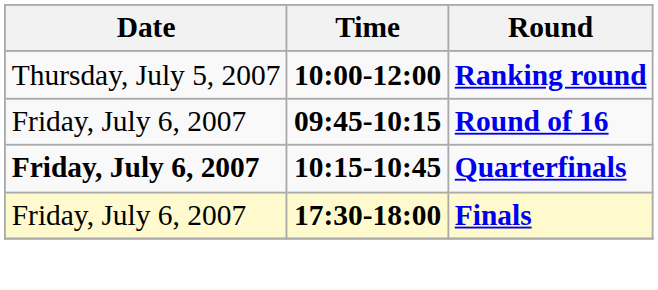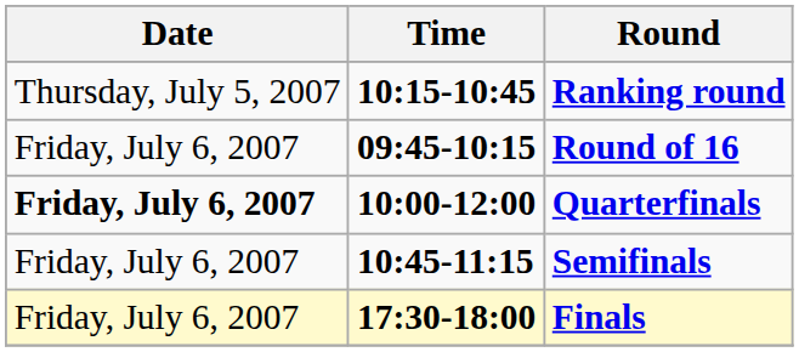Ranking round | Time: 10:00-12:00 -> 10:15-10:45
Quarterfinals | Time: 10:15-10:45 -> 10:00-12:00
+ row: Friday, July 6, 2007 | 10:45-11:15 | Semifinals
